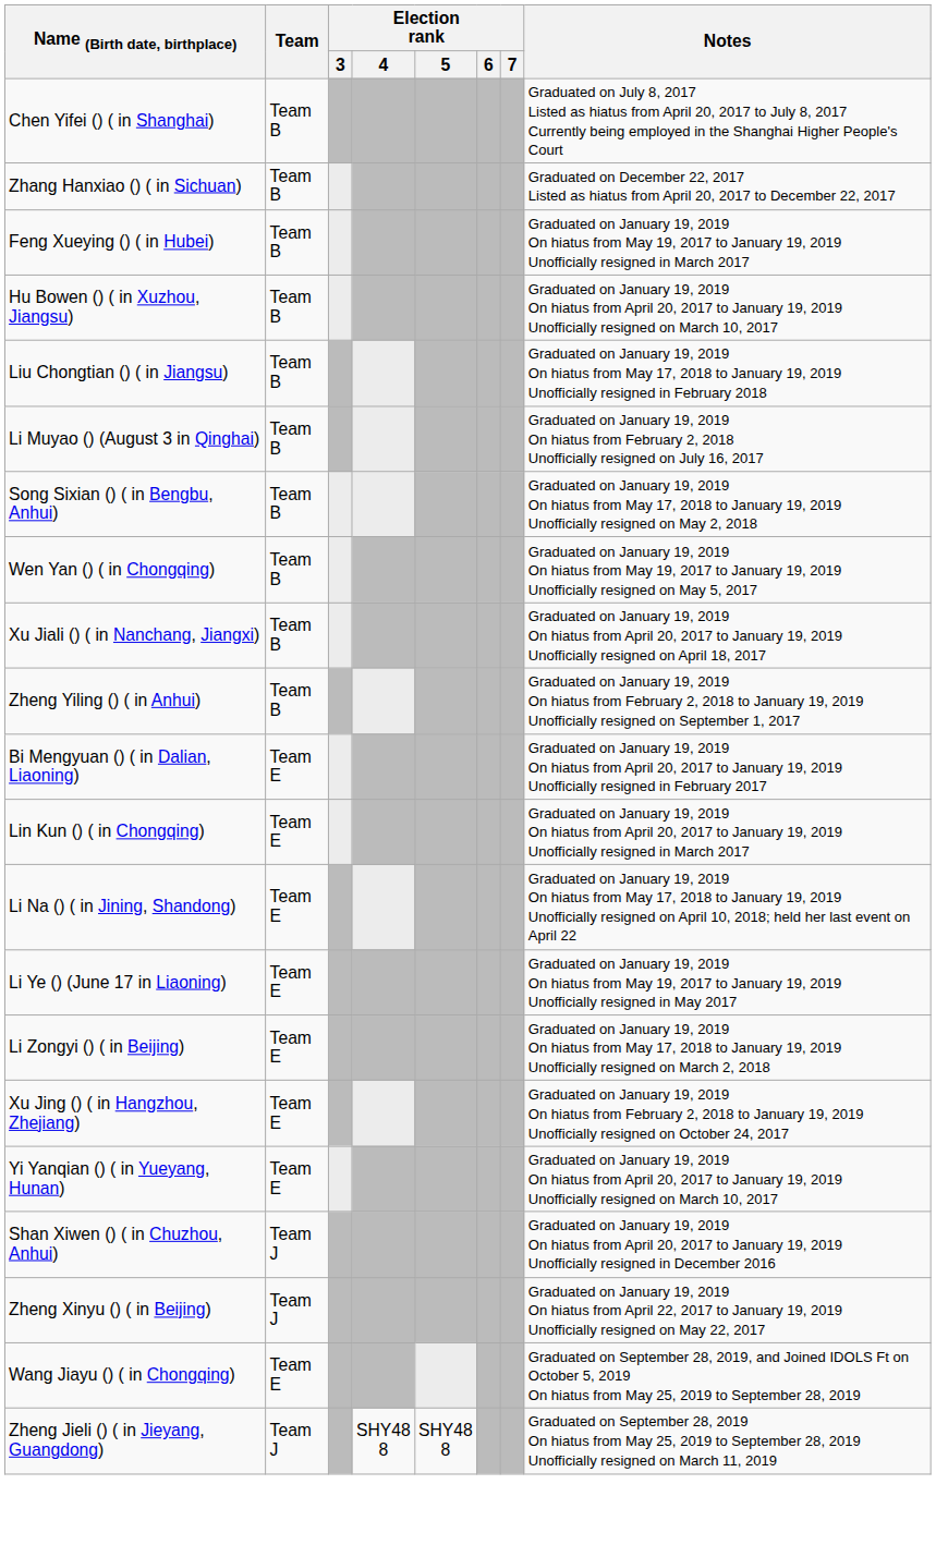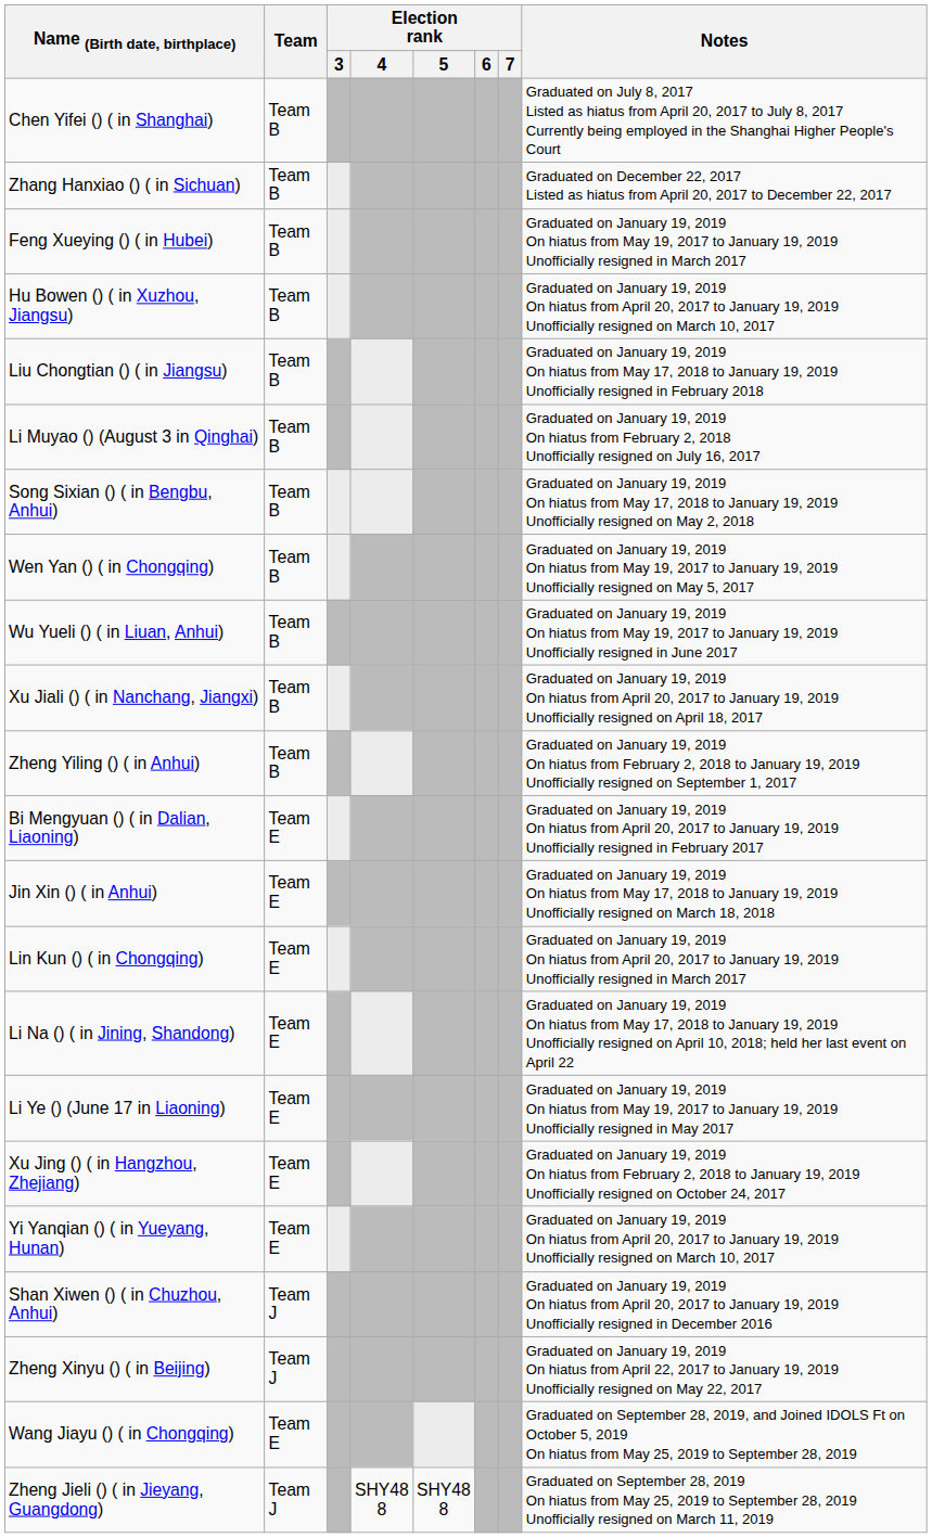+ row: Wu Yueli () ( in Liuan, Anhui) | Team B | Graduated on January 19, 2019 On hiatus from May 19, 2017 to January 19, 2019 Unofficially resigned in June 2017
+ row: Jin Xin () ( in Anhui) | Team E | Graduated on January 19, 2019 On hiatus from May 17, 2018 to January 19, 2019 Unofficially resigned on March 18, 2018
- row: Li Zongyi () ( in Beijing) | Team E | Graduated on January 19, 2019 On hiatus from May 17, 2018 to January 19, 2019 Unofficially resigned on March 2, 2018
